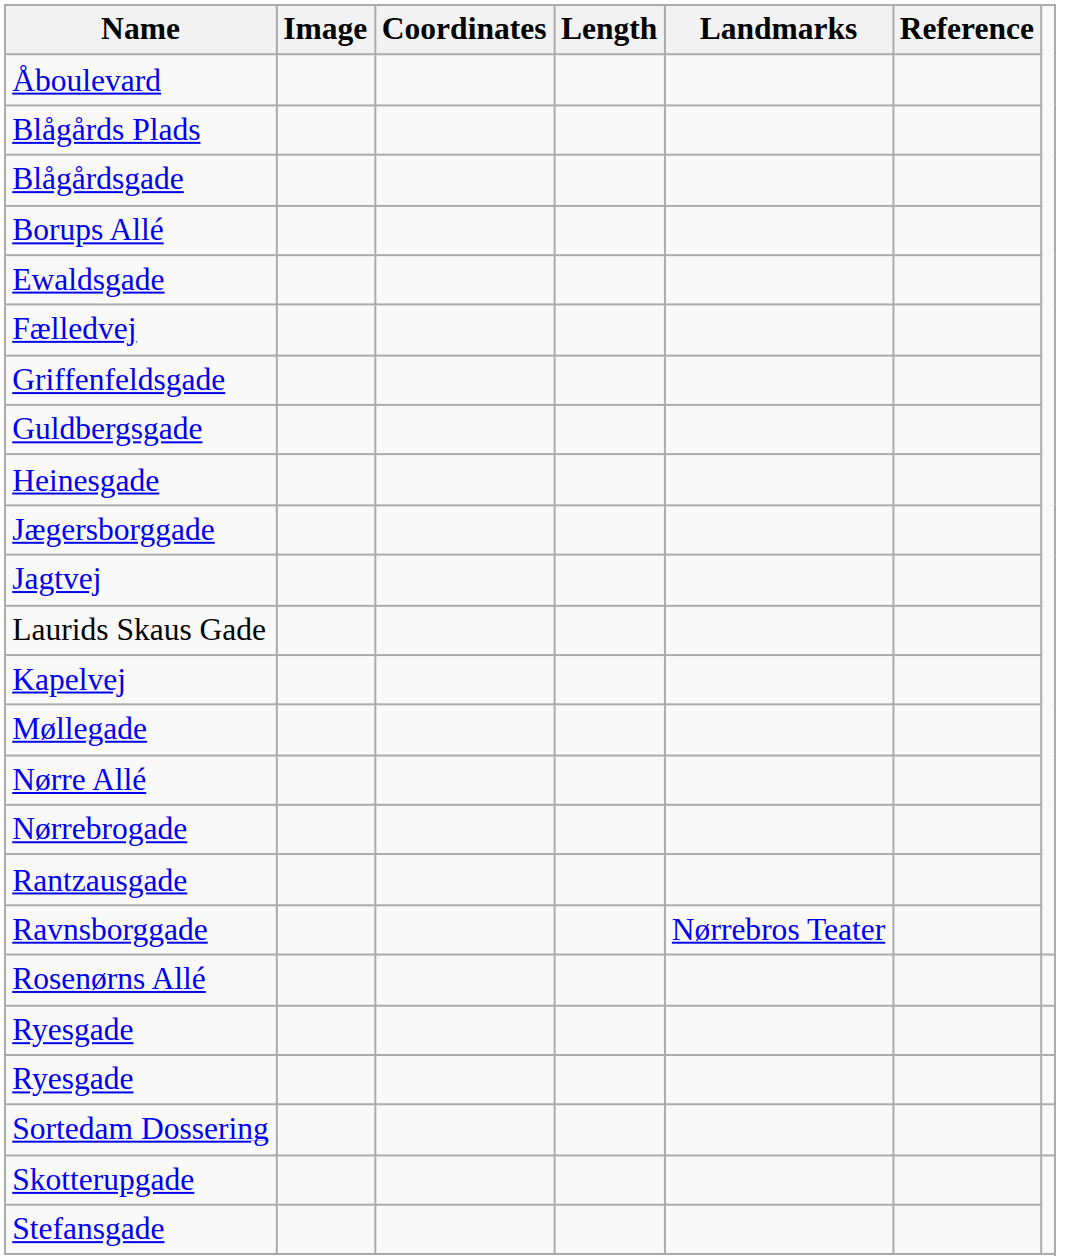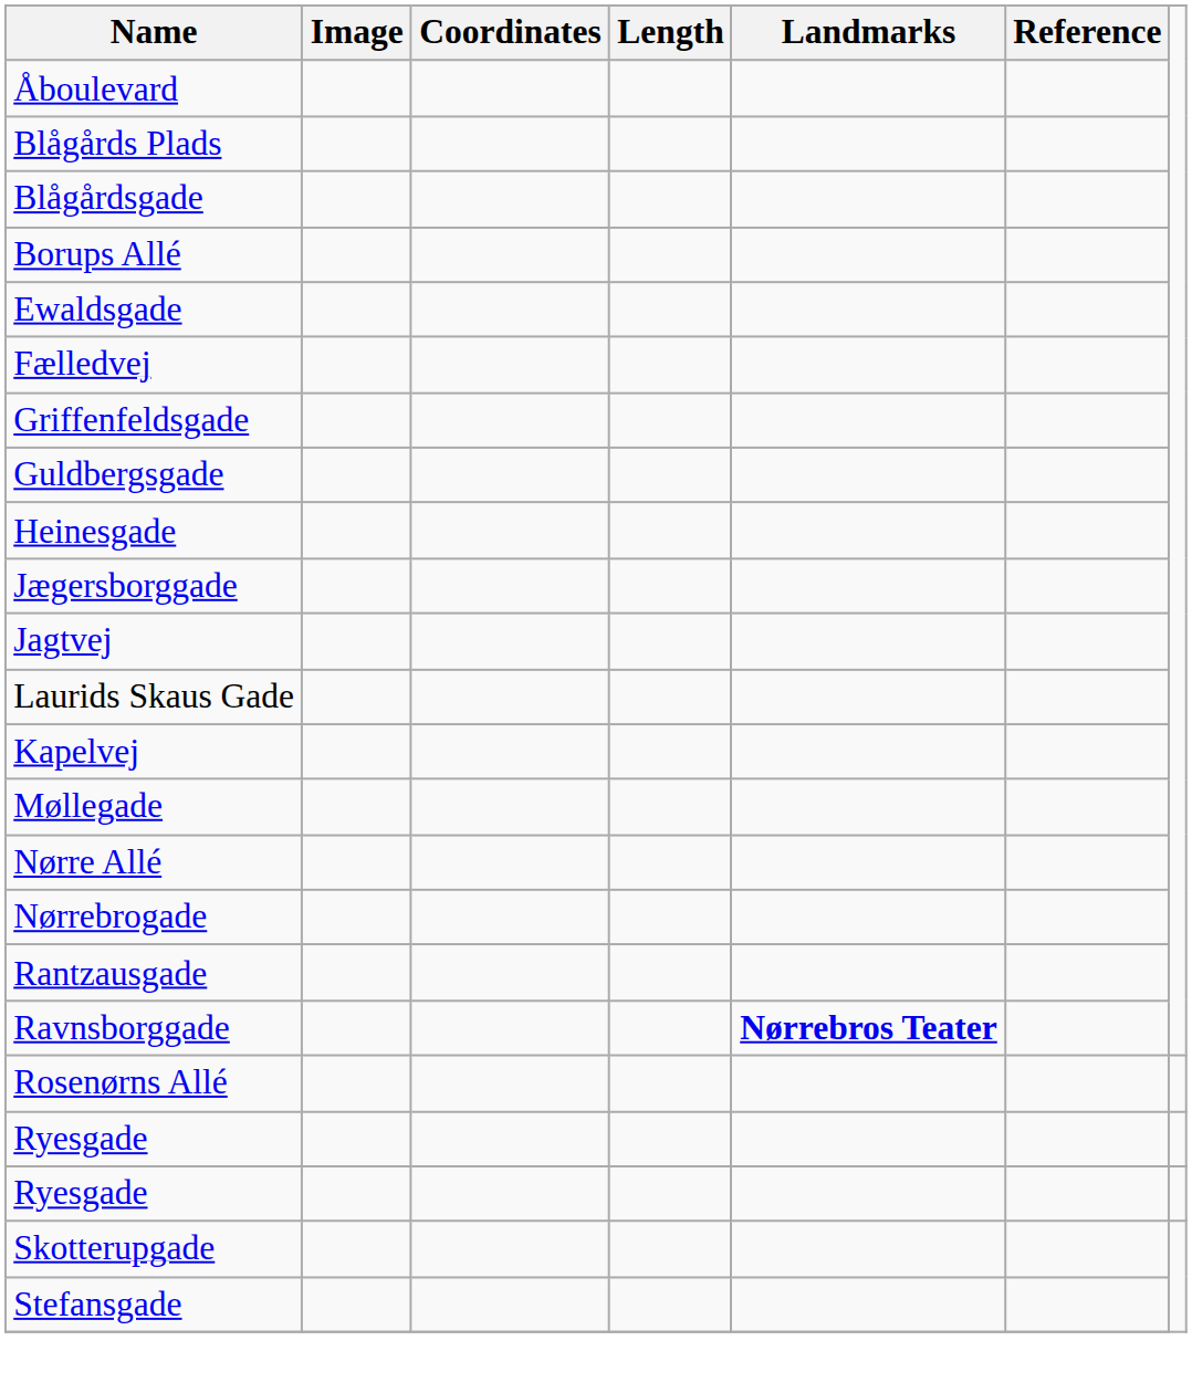Ravnsborggade | Landmarks: normal -> bold
- row: Sortedam Dossering
